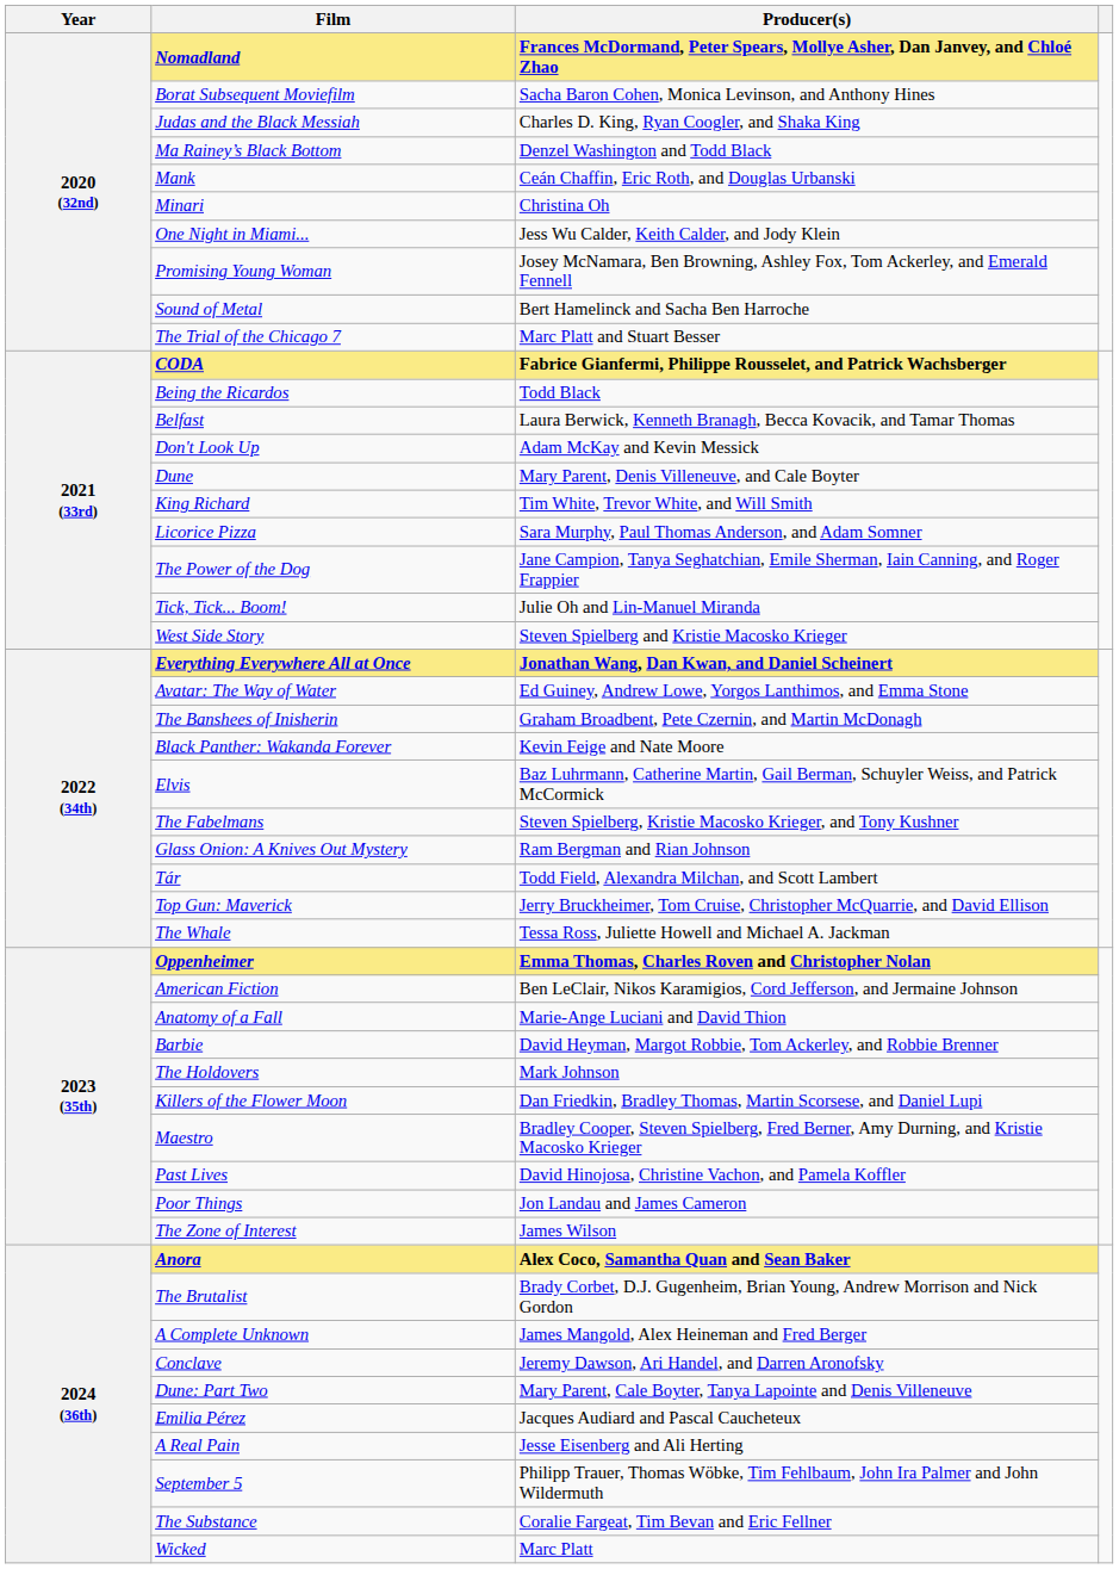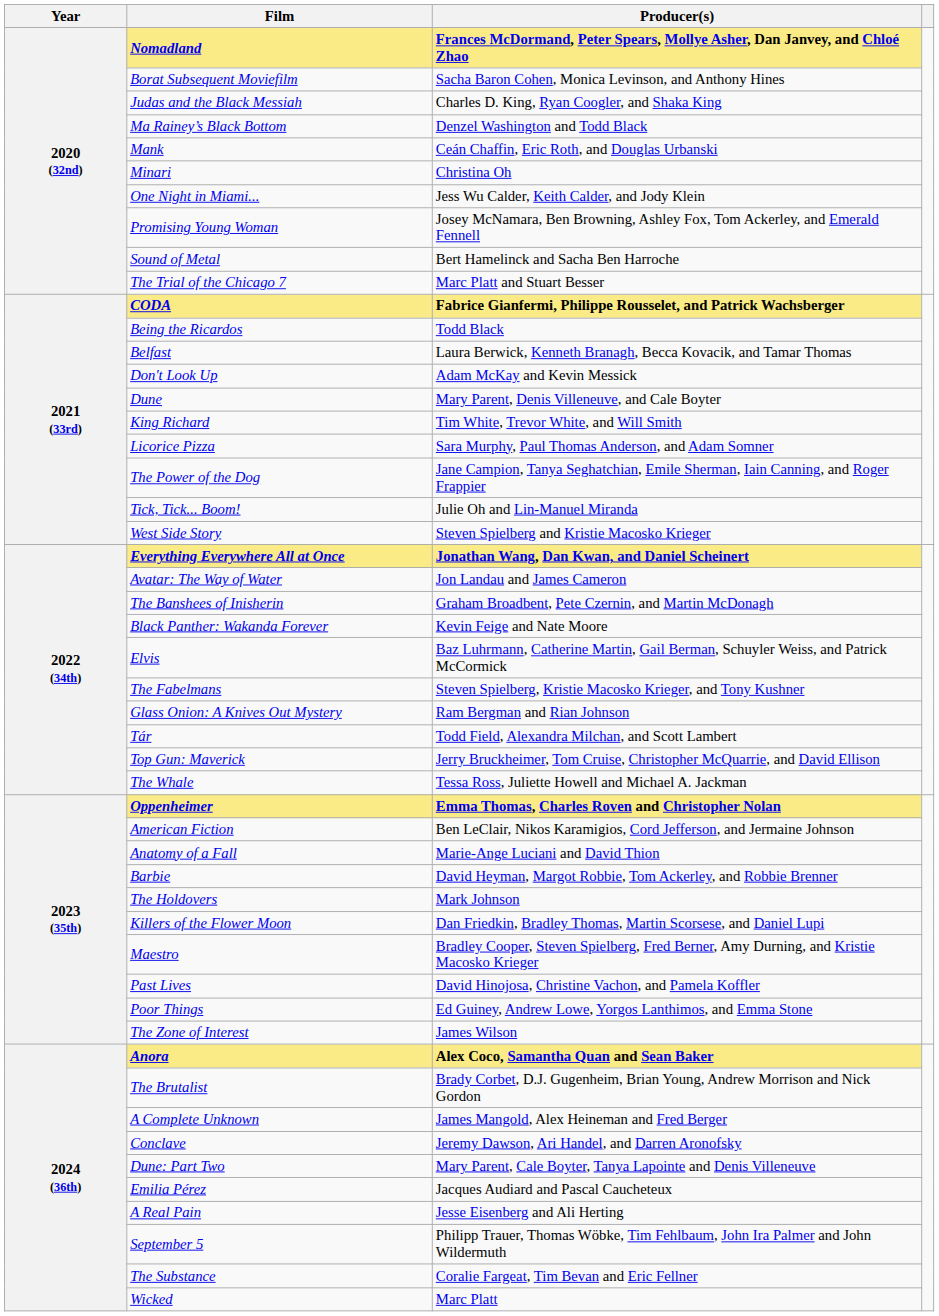Avatar: The Way of Water | Producer(s): Ed Guiney, Andrew Lowe, Yorgos Lanthimos, and Emma Stone -> Jon Landau and James Cameron
Poor Things | Producer(s): Jon Landau and James Cameron -> Ed Guiney, Andrew Lowe, Yorgos Lanthimos, and Emma Stone
